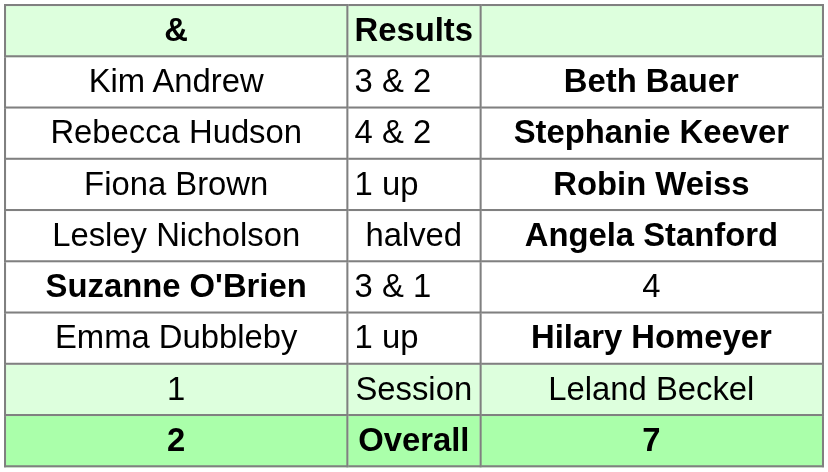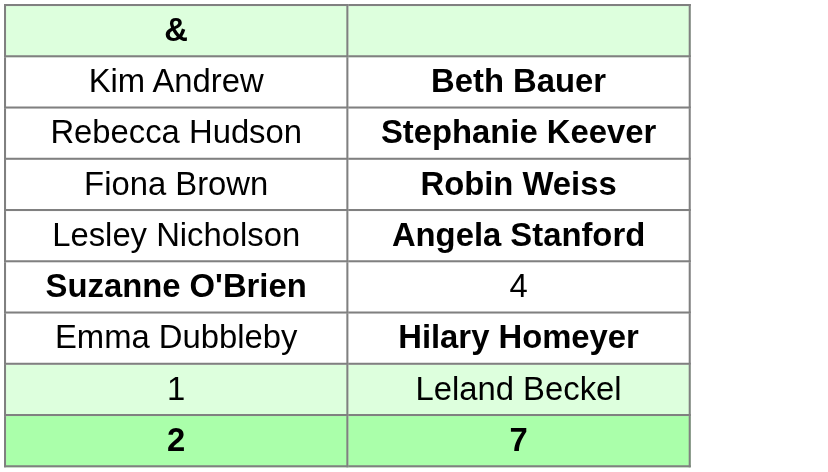- column: Results | 3 & 2 | 4 & 2 | 1 up | halved | 3 & 1 | 1 up | Session | Overall
